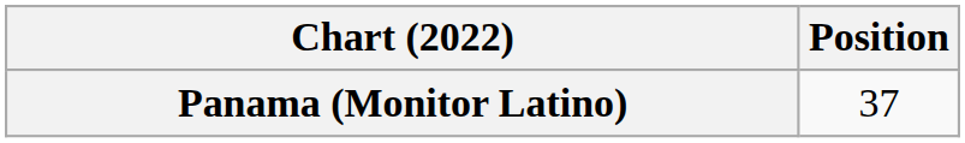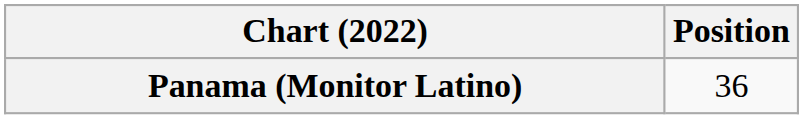Panama (Monitor Latino) | Position: 37 -> 36
